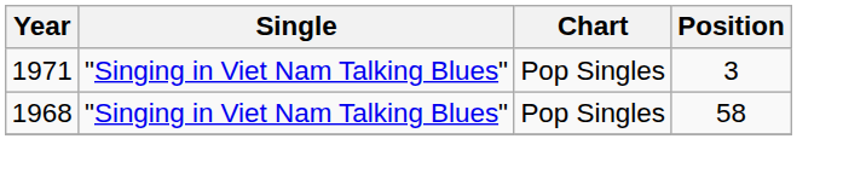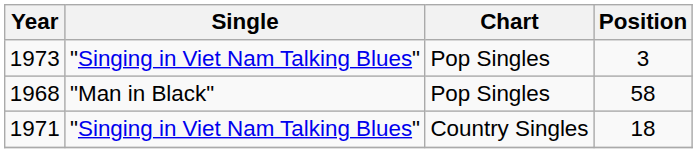3 | Year: 1971 -> 1973
58 | Single: "Singing in Viet Nam Talking Blues" -> "Man in Black"
+ row: 1971 | "Singing in Viet Nam Talking Blues" | Country Singles | 18
